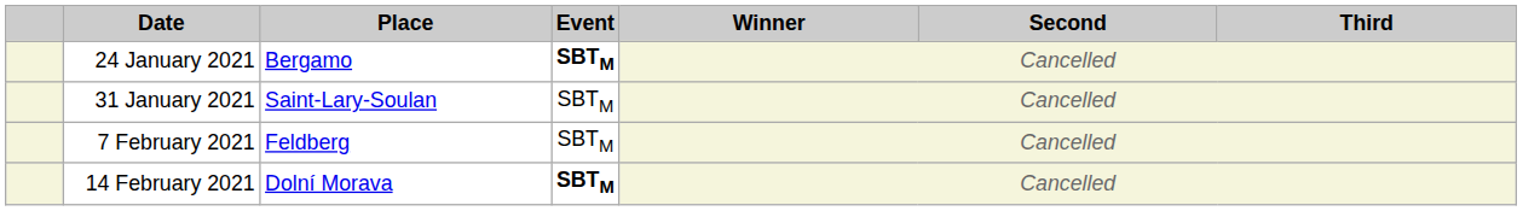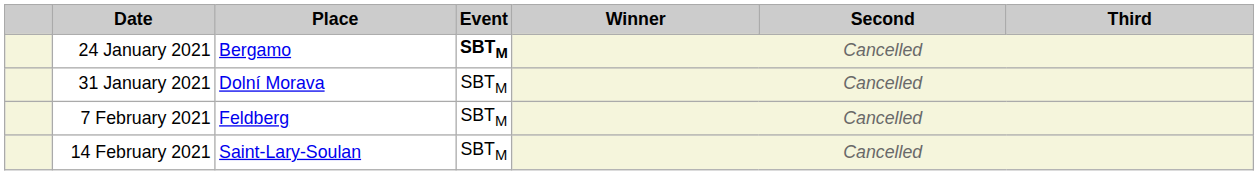31 January 2021 | Place: Saint-Lary-Soulan -> Dolní Morava
14 February 2021 | Place: Dolní Morava -> Saint-Lary-Soulan
14 February 2021 | Event: bold -> normal
